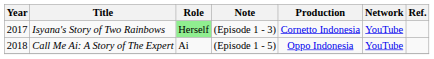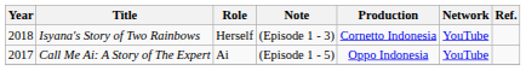Isyana's Story of Two Rainbows | Year: 2017 -> 2018
Isyana's Story of Two Rainbows | Role: lightgreen background -> no background
Call Me Ai: A Story of The Expert | Year: 2018 -> 2017
